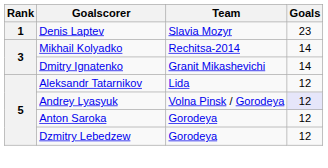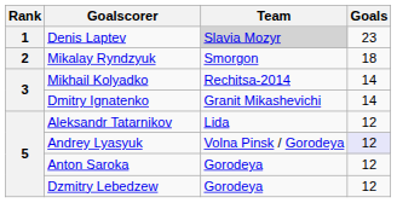Denis Laptev | Team: no background -> lightgrey background
+ row: 2 | Mikalay Ryndzyuk | Smorgon | 18
